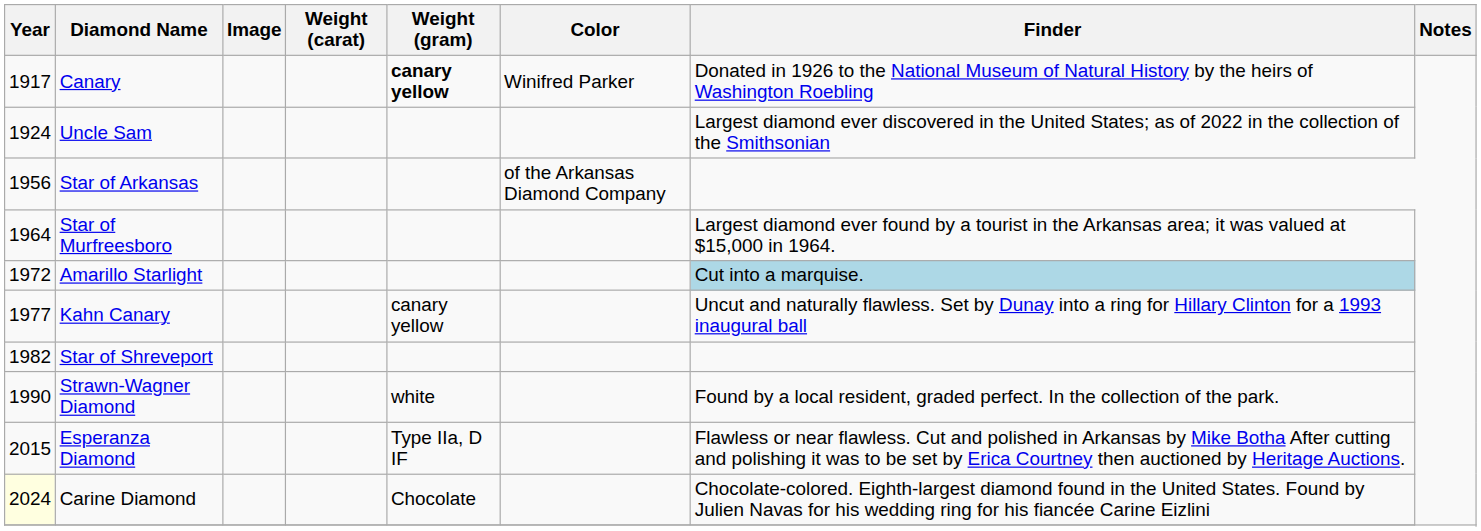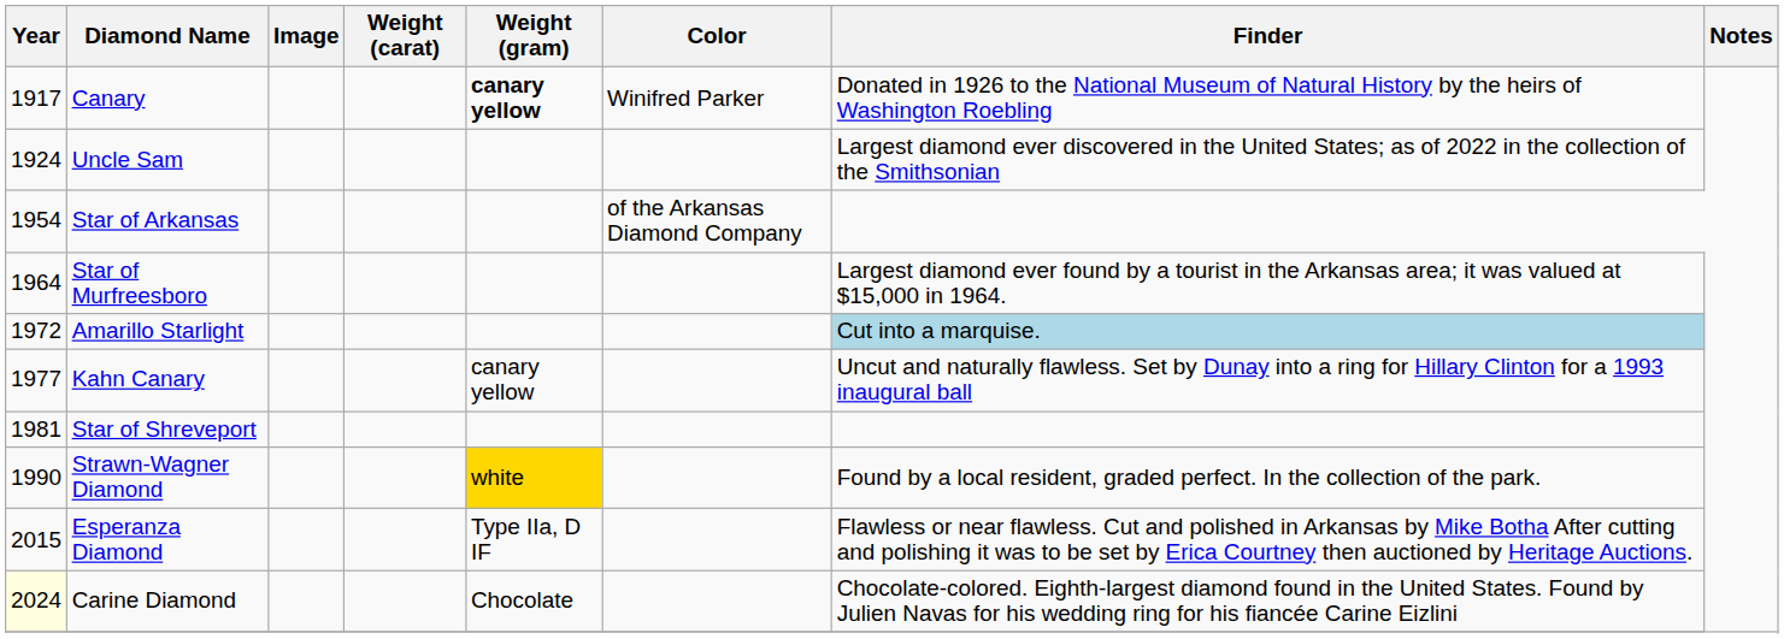Star of Arkansas | Year: 1956 -> 1954
Star of Shreveport | Year: 1982 -> 1981
Strawn-Wagner Diamond | Weight (gram): no background -> gold background
